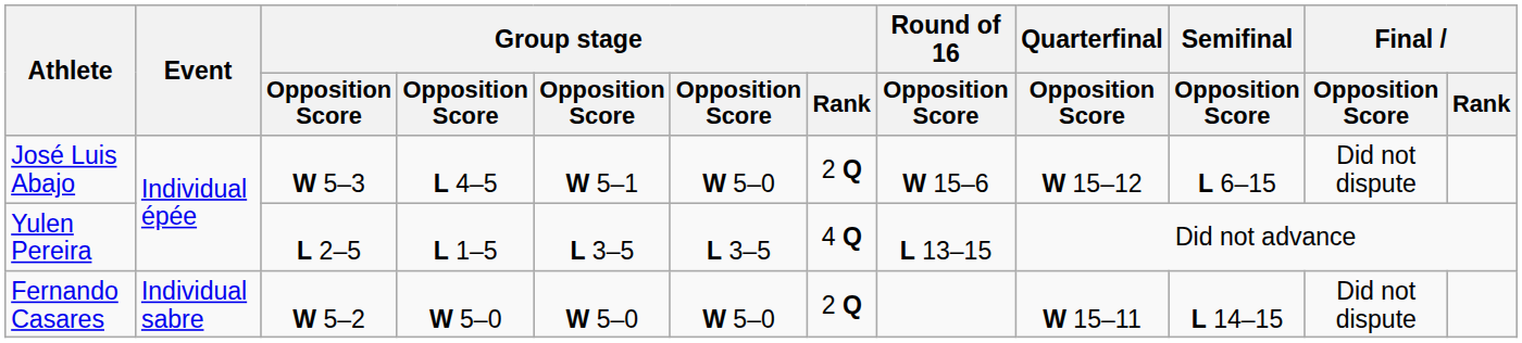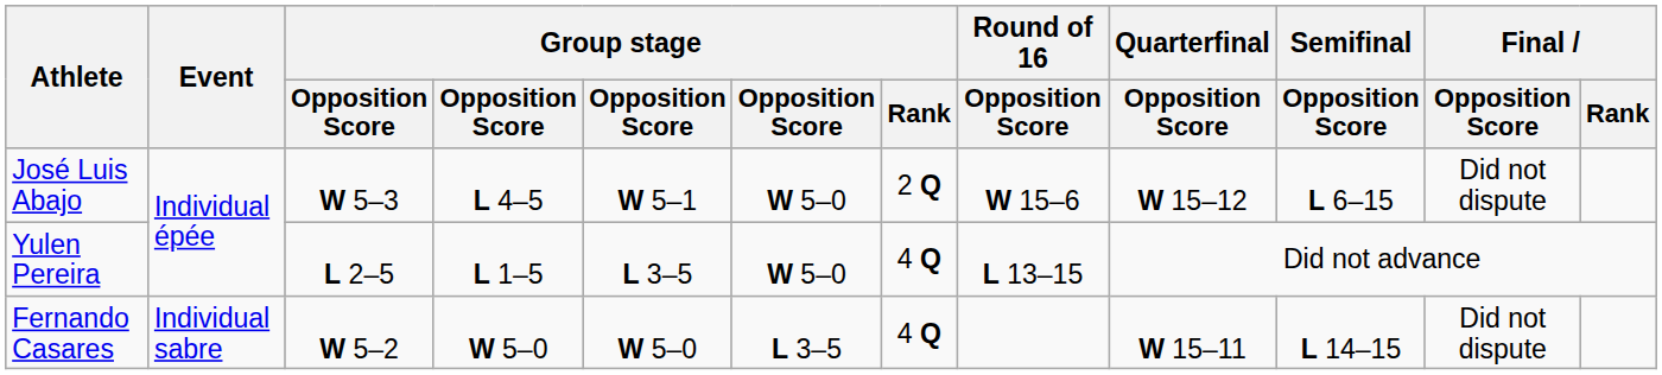Yulen Pereira | column 6: L 3–5 -> W 5–0
Fernando Casares | column 6: W 5–0 -> L 3–5
Fernando Casares | Group stage / Rank: 2 Q -> 4 Q
